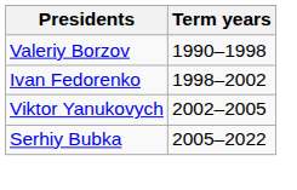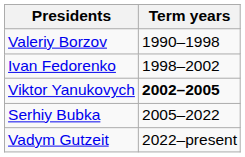Viktor Yanukovych | Term years: normal -> bold
+ row: Vadym Gutzeit | 2022–present
